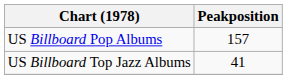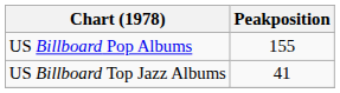US Billboard Pop Albums | Peakposition: 157 -> 155
